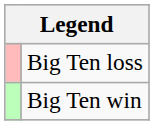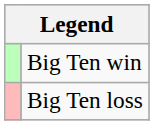rows swapped: Big Ten win <-> Big Ten loss
